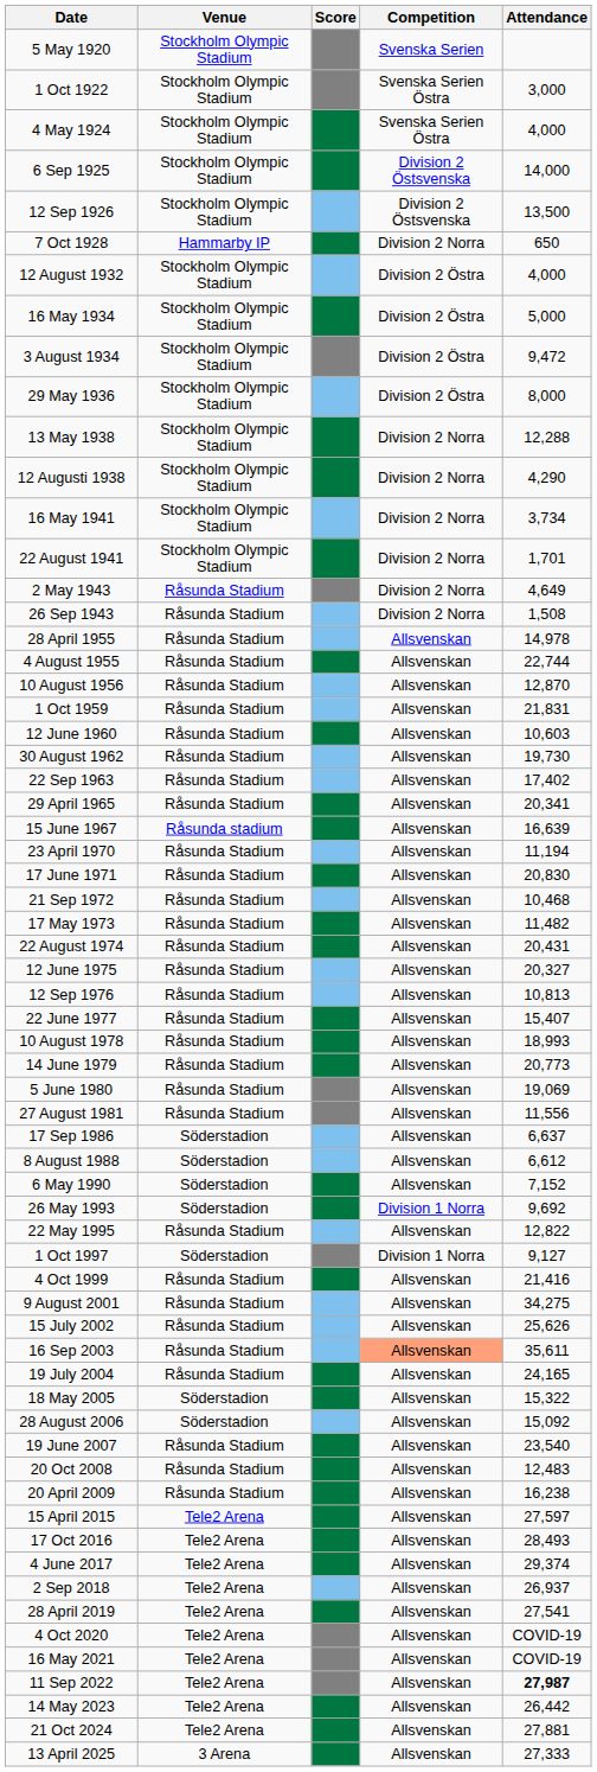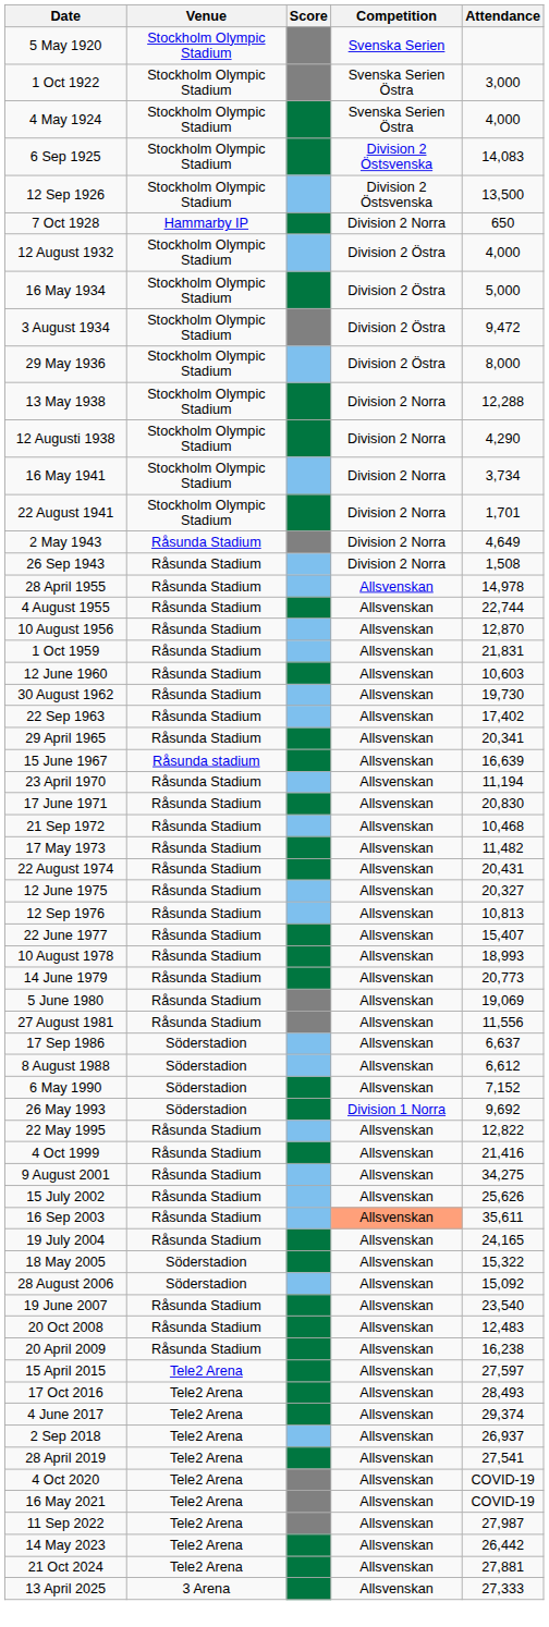6 Sep 1925 | Attendance: 14,000 -> 14,083
- row: 1 Oct 1997 | Söderstadion | Division 1 Norra | 9,127
11 Sep 2022 | Attendance: bold -> normal
